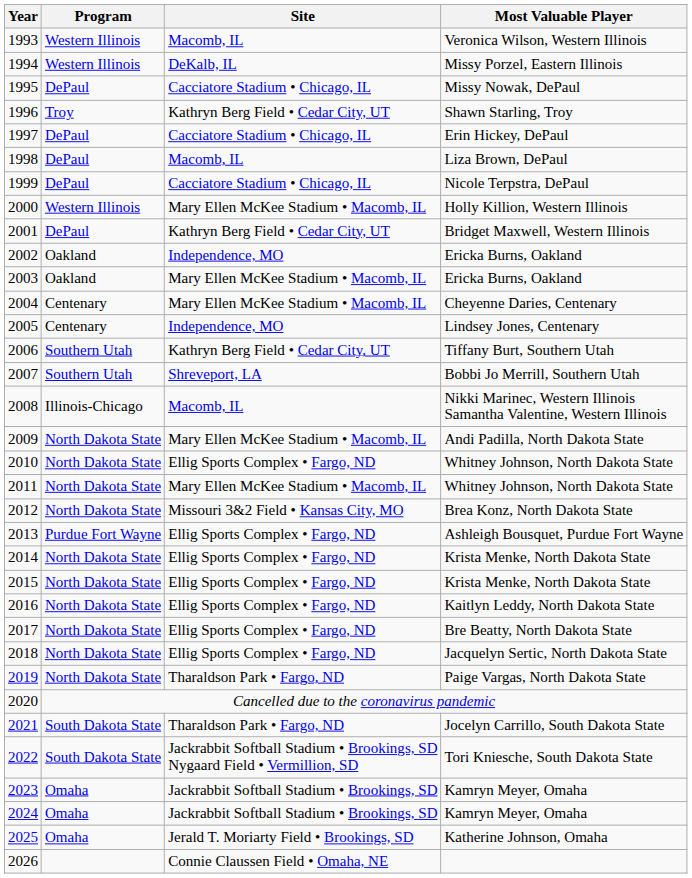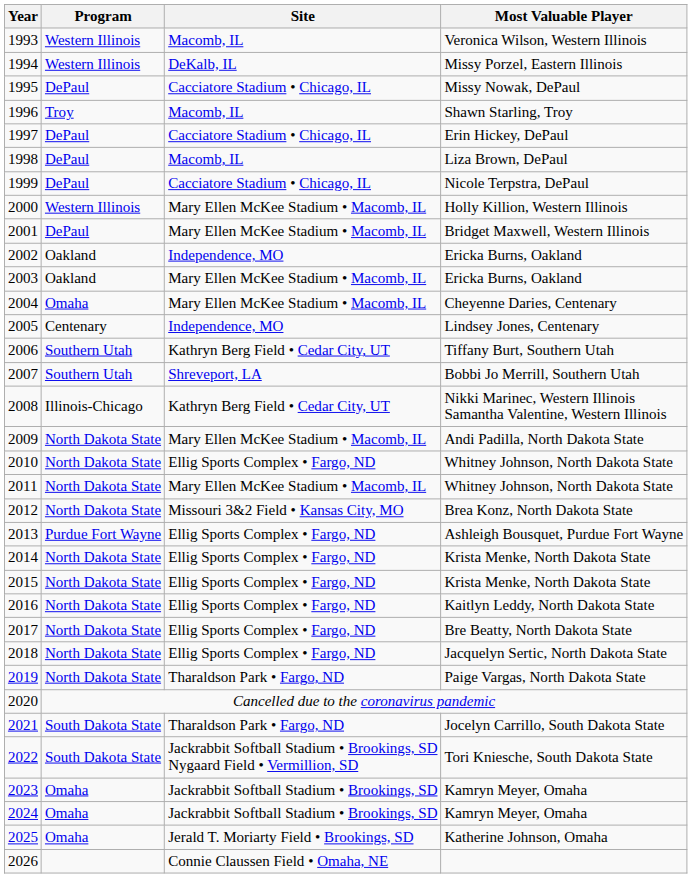1996 | Site: Kathryn Berg Field • Cedar City, UT -> Macomb, IL
2001 | Site: Kathryn Berg Field • Cedar City, UT -> Mary Ellen McKee Stadium • Macomb, IL
2004 | Program: Centenary -> Omaha
2008 | Site: Macomb, IL -> Kathryn Berg Field • Cedar City, UT
